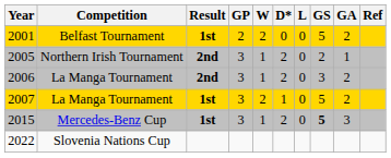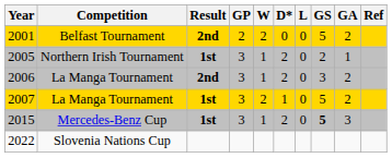2001 | Result: 1st -> 2nd
2005 | Result: 2nd -> 1st
